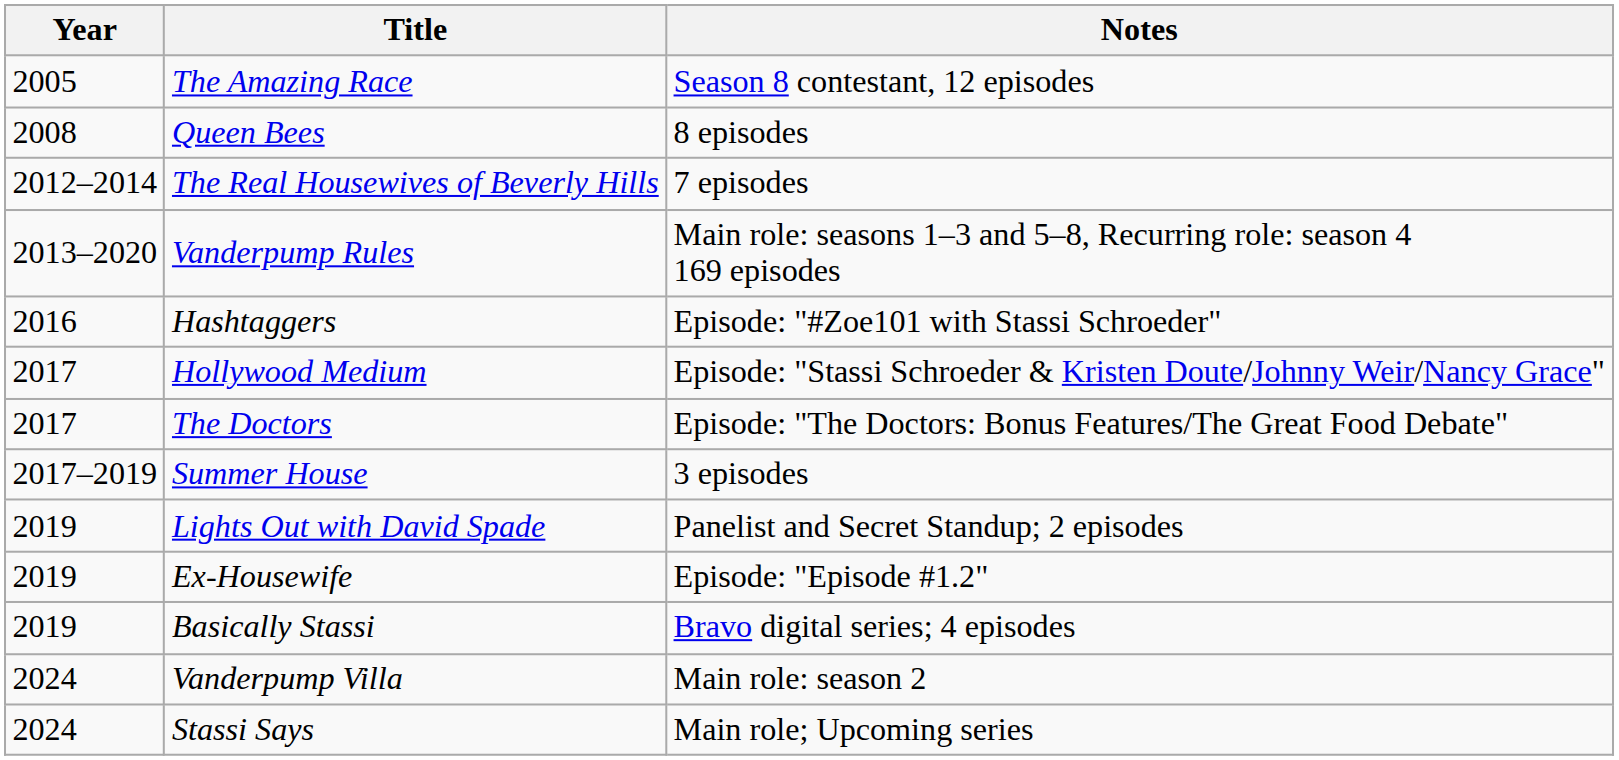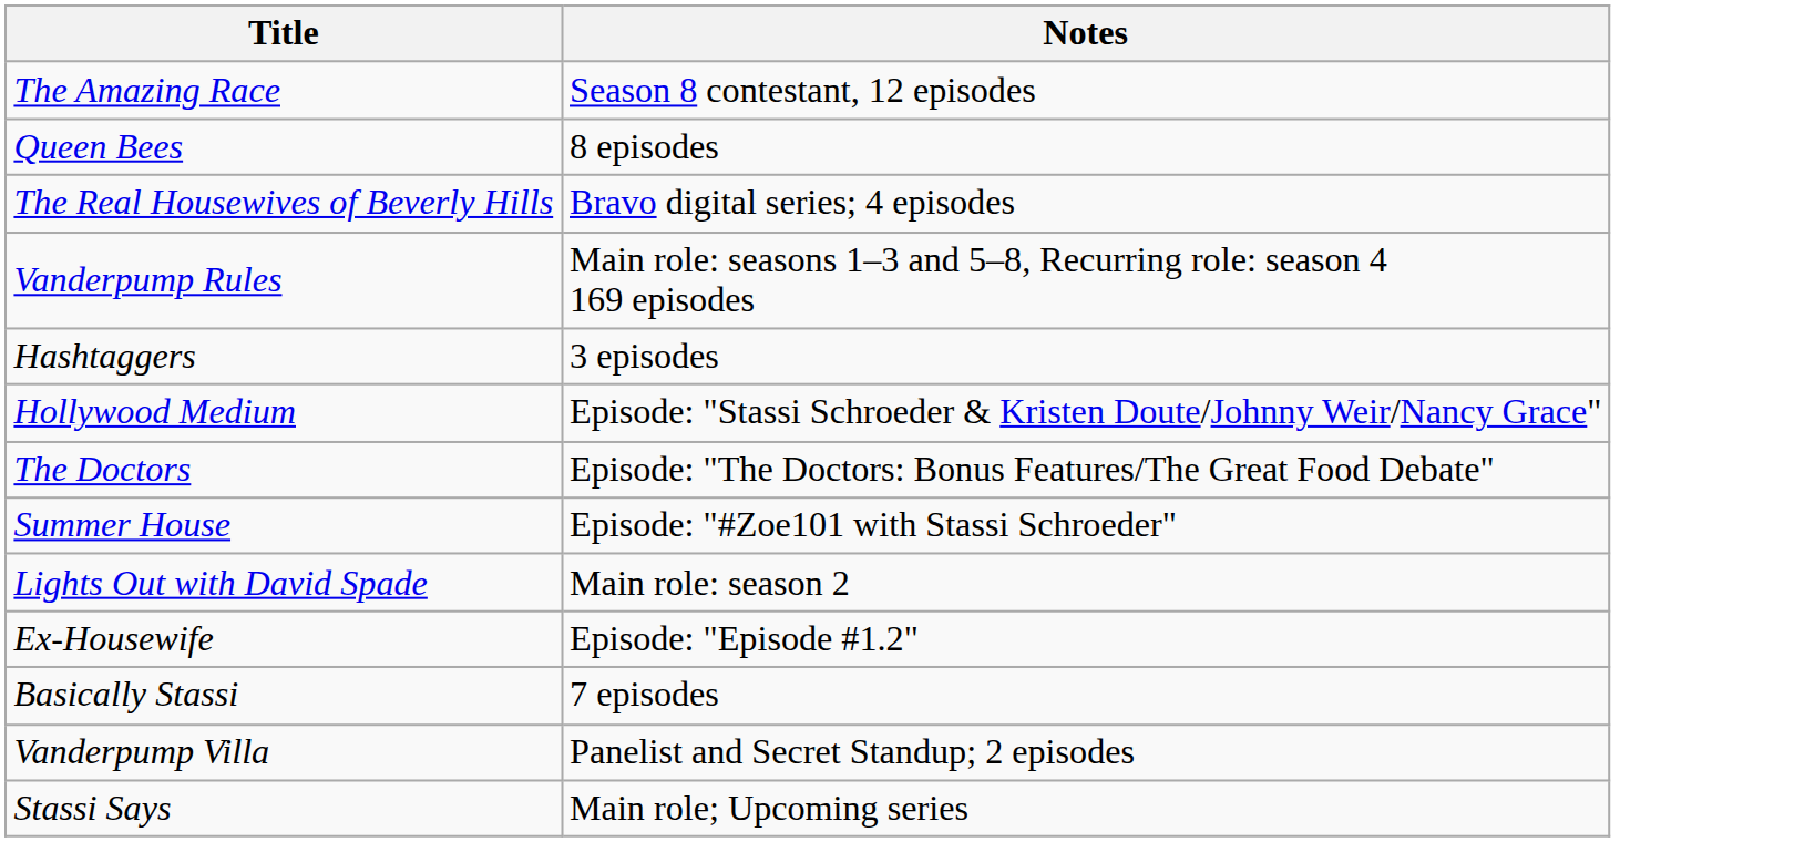- column: Year | 2005 | 2008 | 2012–2014 | 2013–2020 | 2016 | 2017 | 2017 | 2017–2019 | 2019 | 2019 | 2019 | 2024 | 2024
The Real Housewives of Beverly Hills | Notes: 7 episodes -> Bravo digital series; 4 episodes
Hashtaggers | Notes: Episode: "#Zoe101 with Stassi Schroeder" -> 3 episodes
Summer House | Notes: 3 episodes -> Episode: "#Zoe101 with Stassi Schroeder"
Lights Out with David Spade | Notes: Panelist and Secret Standup; 2 episodes -> Main role: season 2
Basically Stassi | Notes: Bravo digital series; 4 episodes -> 7 episodes
Vanderpump Villa | Notes: Main role: season 2 -> Panelist and Secret Standup; 2 episodes
